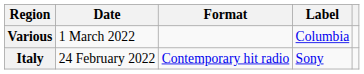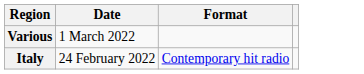- column: Label | Columbia | Sony
